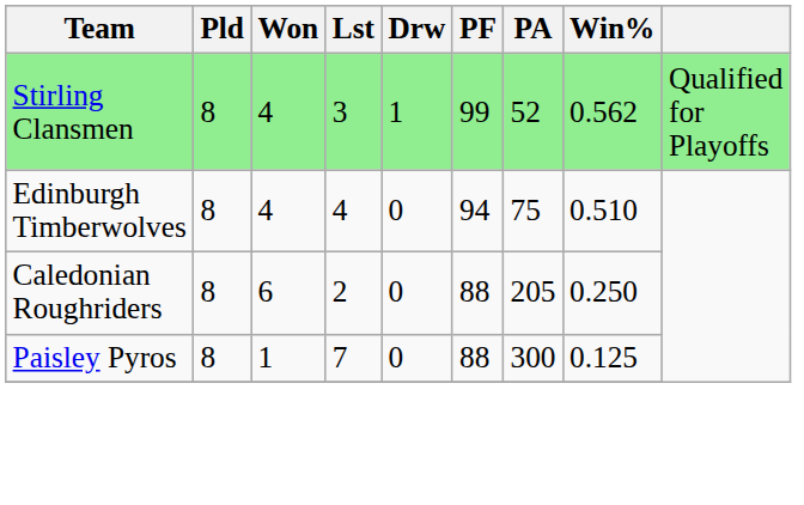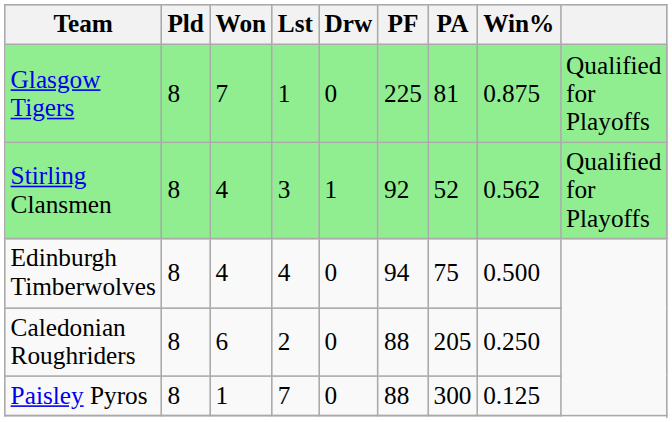+ row: Glasgow Tigers | 8 | 7 | 1 | 0 | 225 | 81 | 0.875 | Qualified for Playoffs
Stirling Clansmen | PF: 99 -> 92
Edinburgh Timberwolves | Win%: 0.510 -> 0.500
